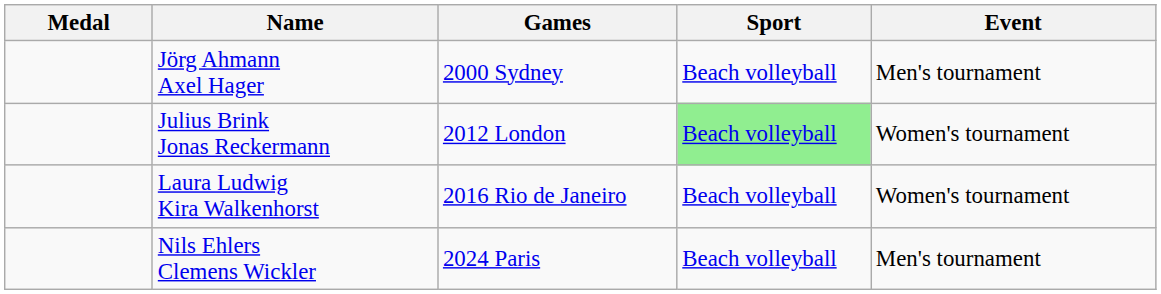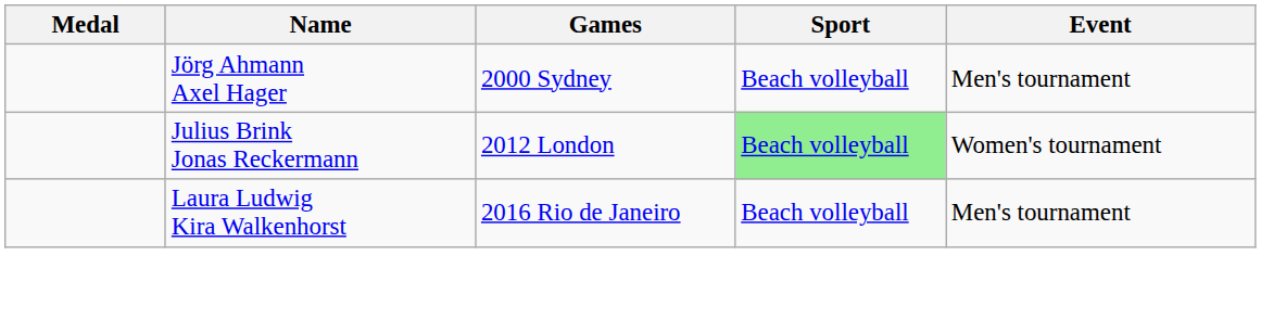Laura Ludwig Kira Walkenhorst | Event: Women's tournament -> Men's tournament
- row: Nils Ehlers Clemens Wickler | 2024 Paris | Beach volleyball | Men's tournament
